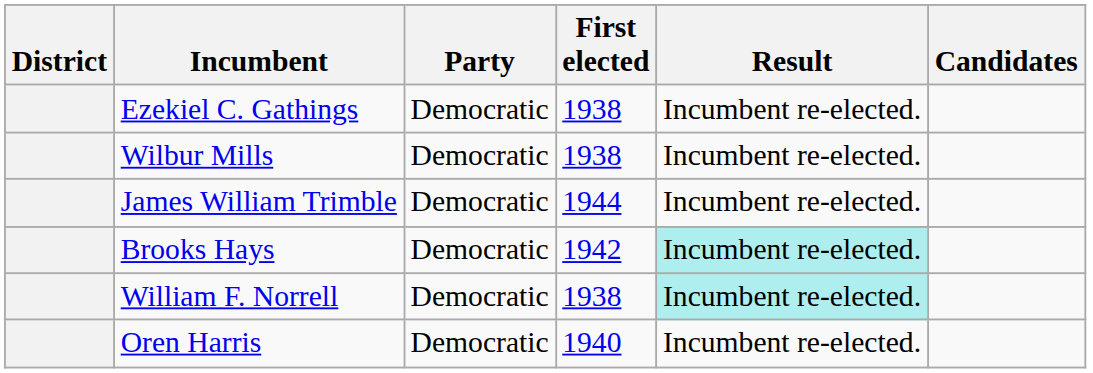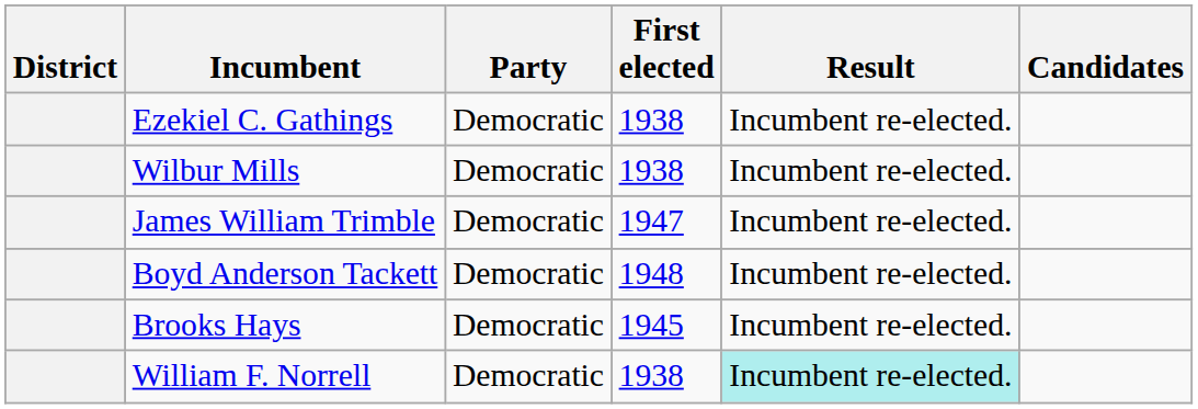James William Trimble | First elected: 1944 -> 1947
+ row: Boyd Anderson Tackett | Democratic | 1948 | Incumbent re-elected.
Brooks Hays | First elected: 1942 -> 1945
Brooks Hays | Result: paleturquoise background -> no background
- row: Oren Harris | Democratic | 1940 | Incumbent re-elected.
